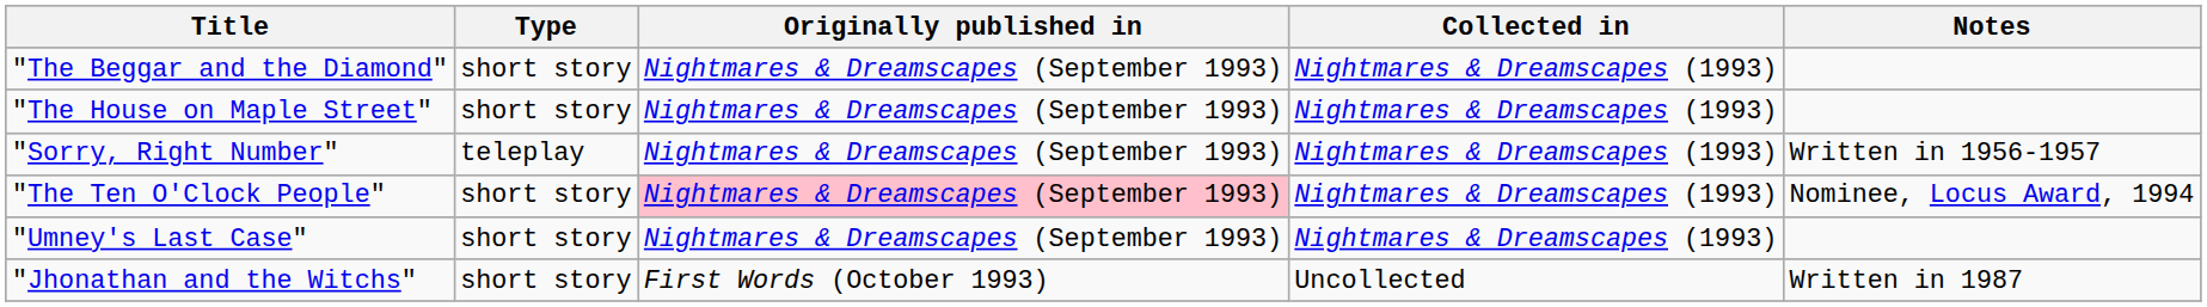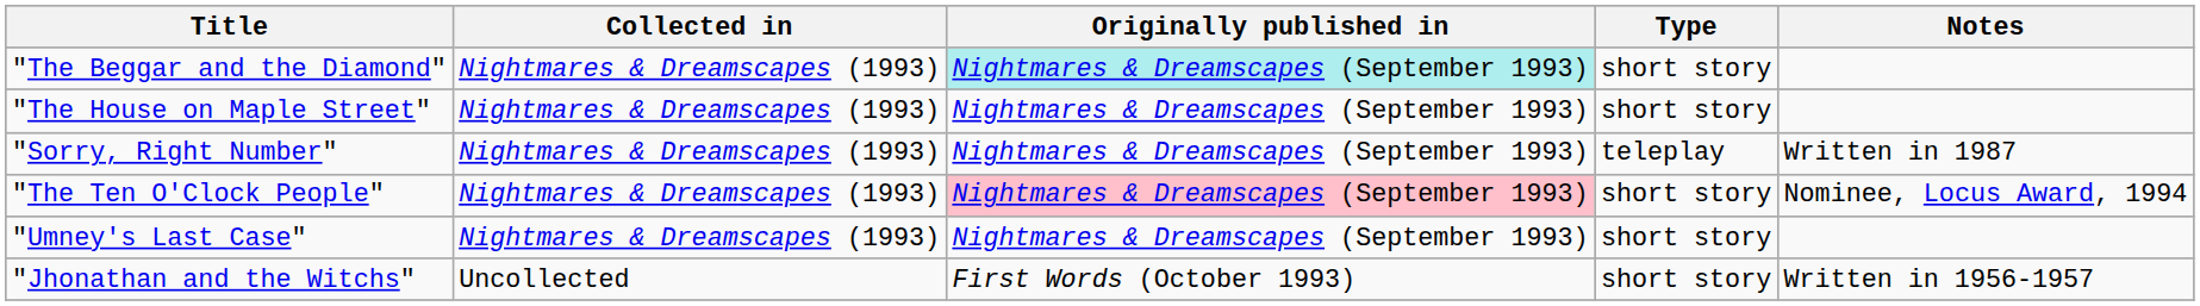columns swapped: Type <-> Collected in
"The Beggar and the Diamond" | Originally published in: no background -> paleturquoise background
"Sorry, Right Number" | Notes: Written in 1956-1957 -> Written in 1987
"Jhonathan and the Witchs" | Notes: Written in 1987 -> Written in 1956-1957
